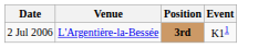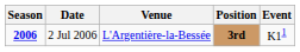+ column: Season | 2006
